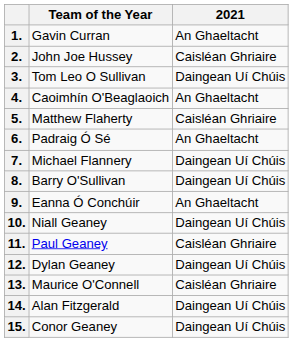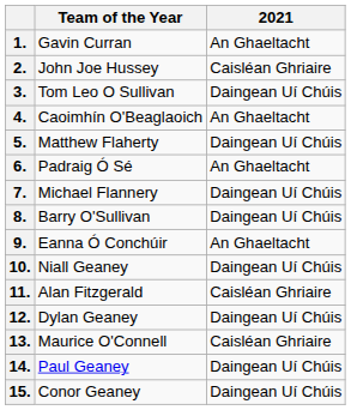5. | 2021: Caisléan Ghriaire -> Daingean Uí Chúis
11. | Team of the Year: Paul Geaney -> Alan Fitzgerald
14. | Team of the Year: Alan Fitzgerald -> Paul Geaney
